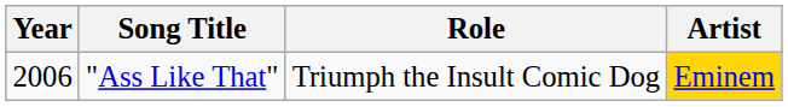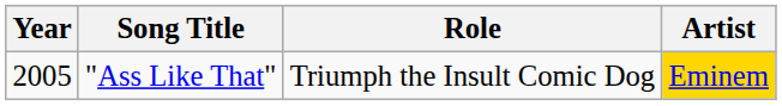"Ass Like That" | Year: 2006 -> 2005
